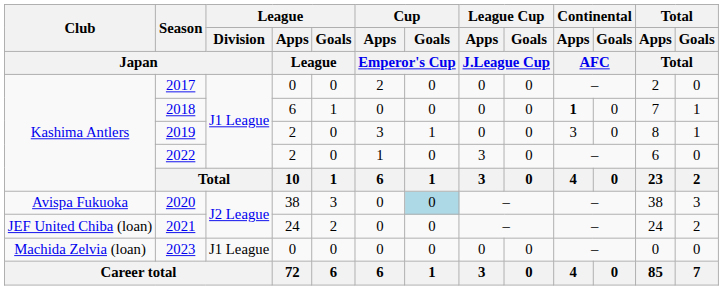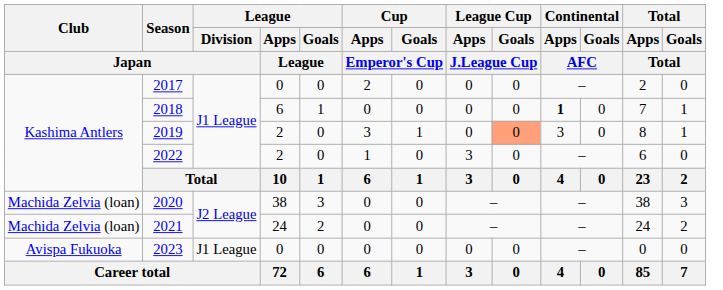2019 | League Cup / Goals / J.League Cup: no background -> lightsalmon background
2020 | Club / Japan: Avispa Fukuoka -> Machida Zelvia (loan)
2020 | Cup / Goals / Emperor's Cup: lightblue background -> no background
2021 | Club / Japan: JEF United Chiba (loan) -> Machida Zelvia (loan)
2023 | Club / Japan: Machida Zelvia (loan) -> Avispa Fukuoka
